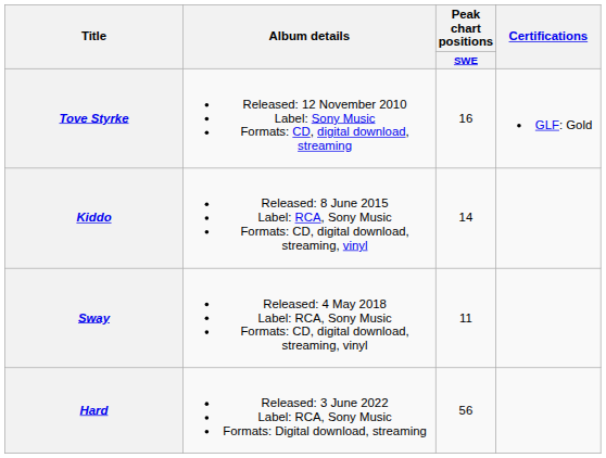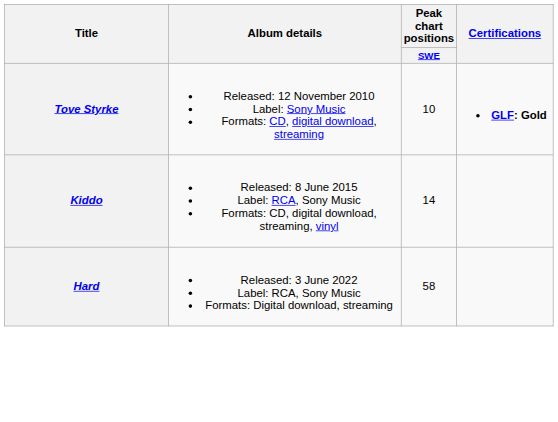Tove Styrke | Peak chart positions / SWE: 16 -> 10
Tove Styrke | Certifications: normal -> bold
- row: Sway | Released: 4 May 2018 Label: RCA, Sony Music Formats: CD, digital download, streaming, vinyl | 11
Hard | Peak chart positions / SWE: 56 -> 58
